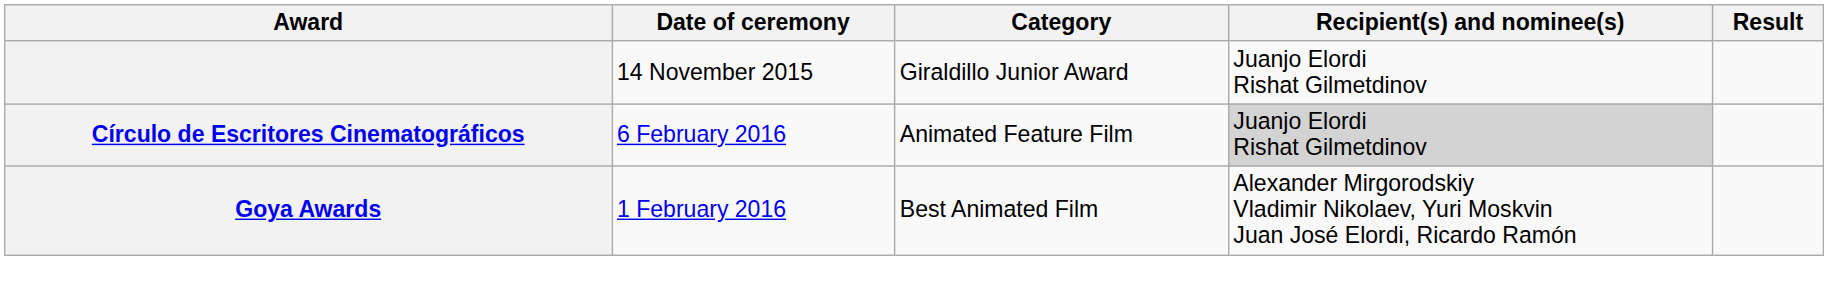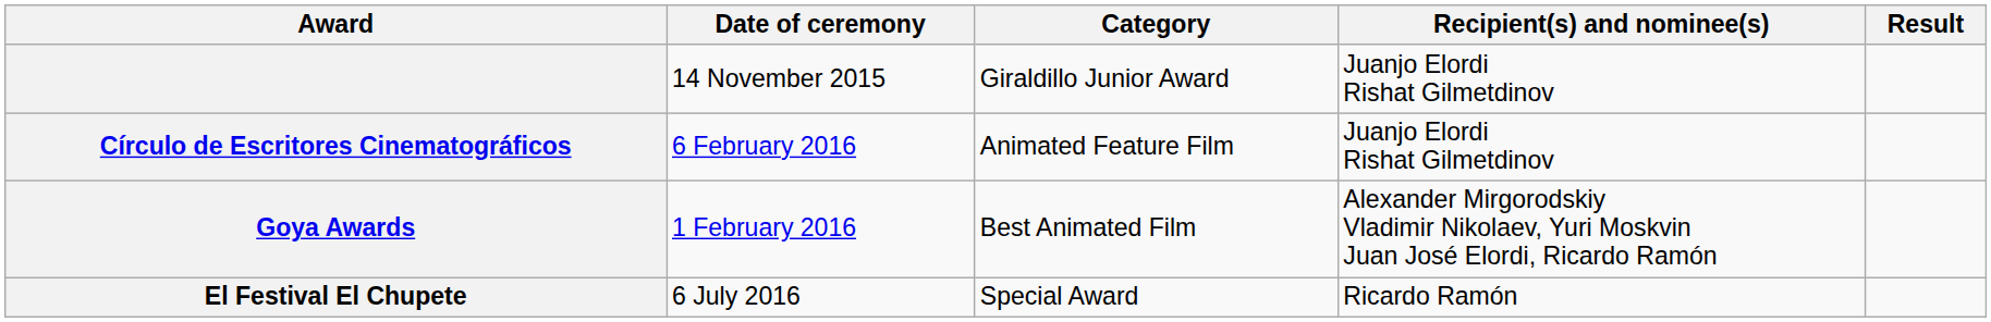Círculo de Escritores Cinematográficos | Recipient(s) and nominee(s): lightgrey background -> no background
+ row: El Festival El Chupete | 6 July 2016 | Special Award | Ricardo Ramón
